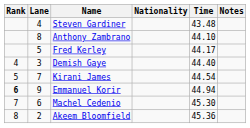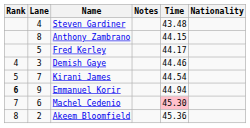columns swapped: Nationality <-> Notes
Anthony Zambrano | Time: 44.10 -> 44.15
Demish Gaye | Time: 44.40 -> 44.46
Machel Cedenio | Time: no background -> pink background
